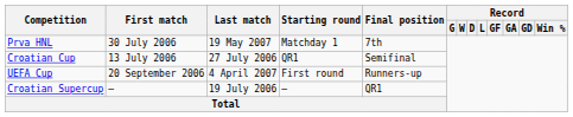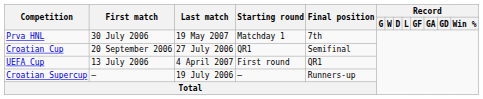Croatian Cup | First match: 13 July 2006 -> 20 September 2006
UEFA Cup | First match: 20 September 2006 -> 13 July 2006
UEFA Cup | Final position: Runners-up -> QR1
Croatian Supercup | Final position: QR1 -> Runners-up
